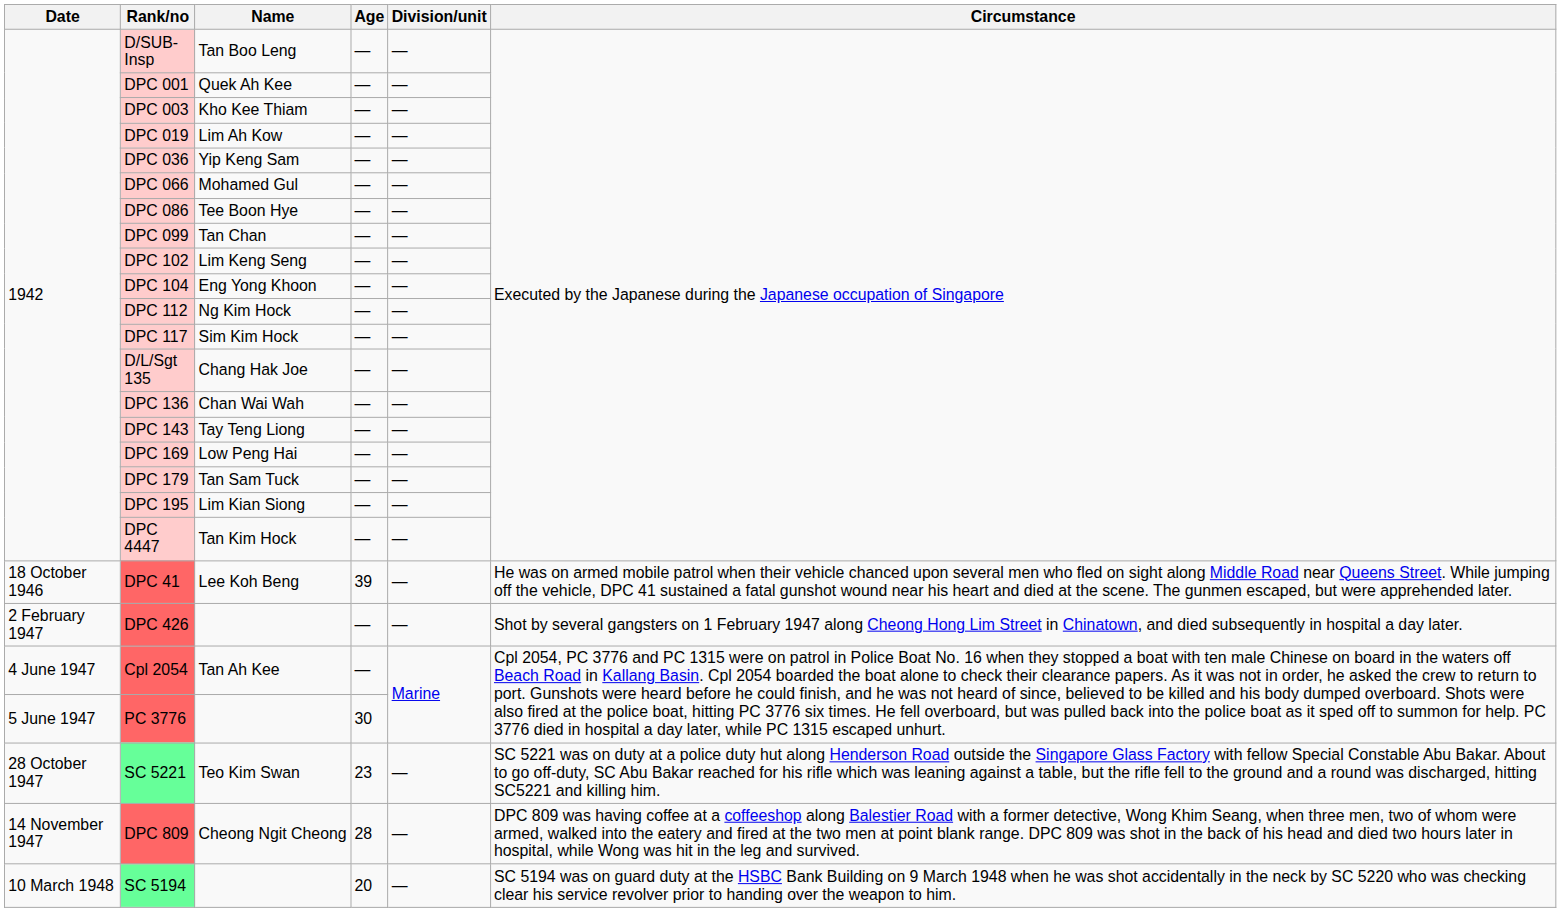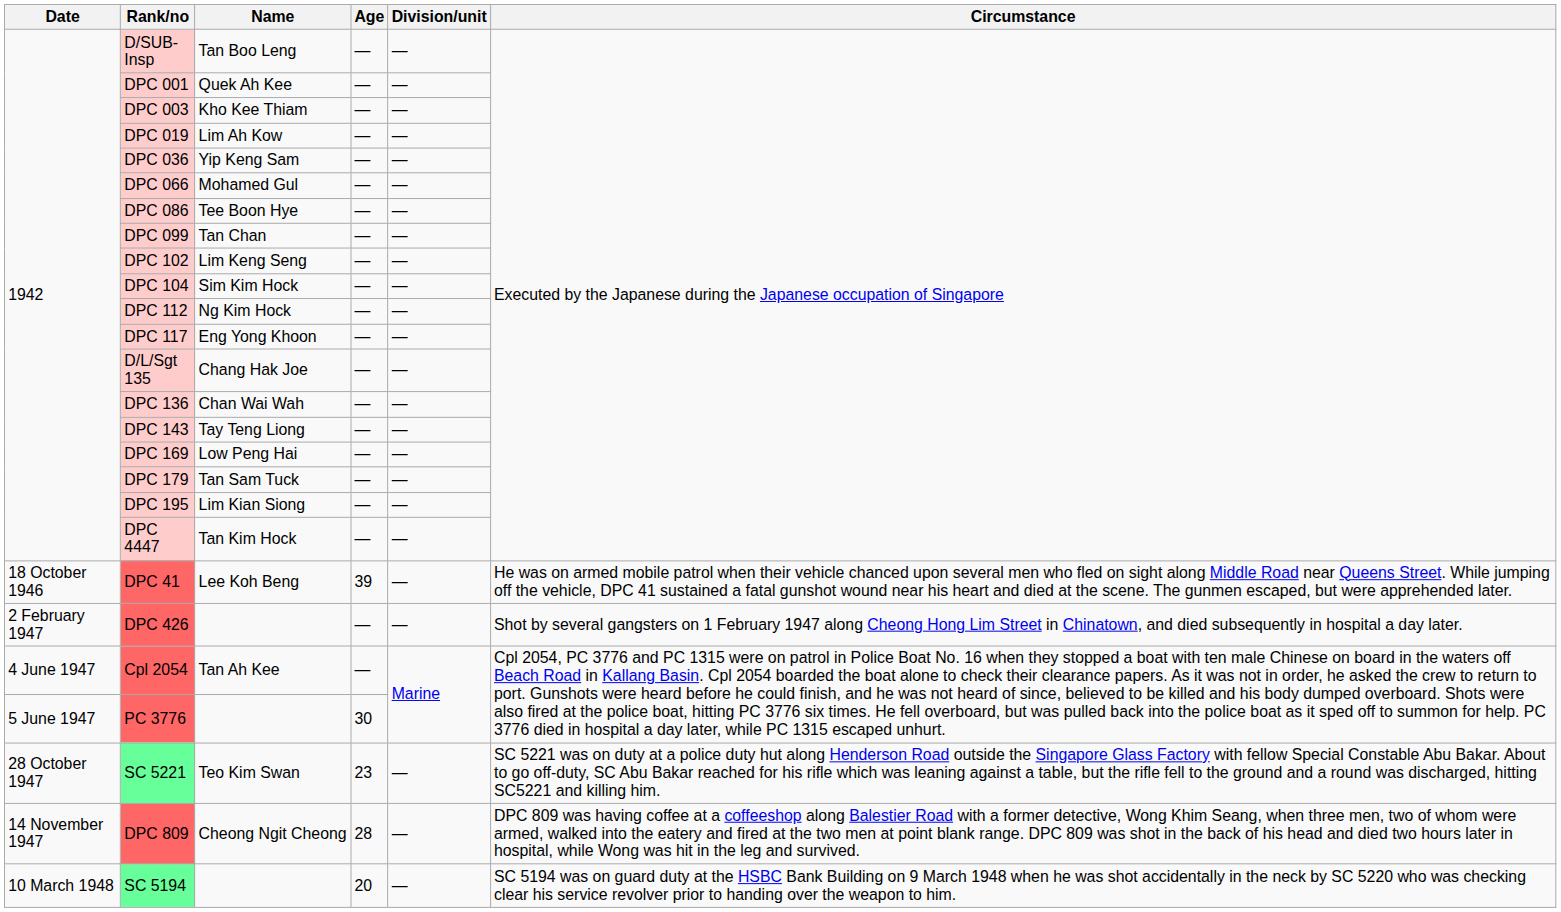DPC 104 | Name: Eng Yong Khoon -> Sim Kim Hock
DPC 117 | Name: Sim Kim Hock -> Eng Yong Khoon
